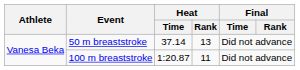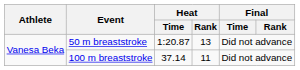50 m breaststroke | Heat / Time: 37.14 -> 1:20.87
100 m breaststroke | Heat / Time: 1:20.87 -> 37.14
